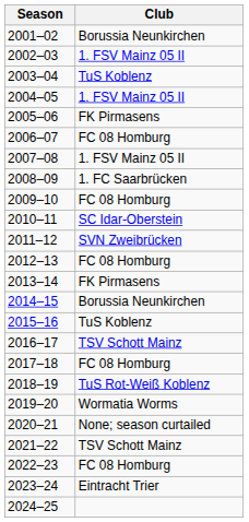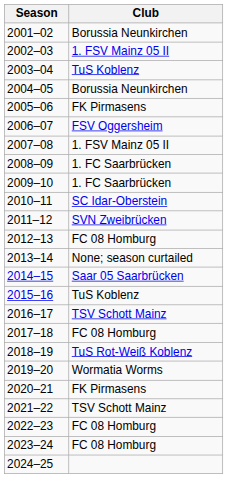2004–05 | Club: 1. FSV Mainz 05 II -> Borussia Neunkirchen
2006–07 | Club: FC 08 Homburg -> FSV Oggersheim
2009–10 | Club: FC 08 Homburg -> 1. FC Saarbrücken
2013–14 | Club: FK Pirmasens -> None; season curtailed
2014–15 | Club: Borussia Neunkirchen -> Saar 05 Saarbrücken
2020–21 | Club: None; season curtailed -> FK Pirmasens
2023–24 | Club: Eintracht Trier -> FC 08 Homburg
